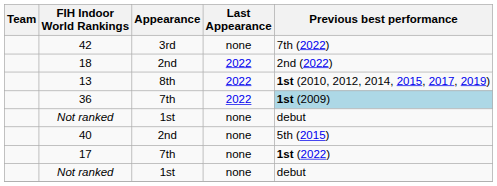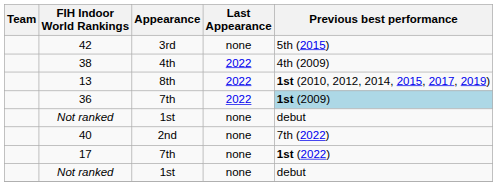42 | Previous best performance: 7th (2022) -> 5th (2015)
- row: 18 | 2nd | 2022 | 2nd (2022)
+ row: 38 | 4th | 2022 | 4th (2009)
40 | Previous best performance: 5th (2015) -> 7th (2022)
